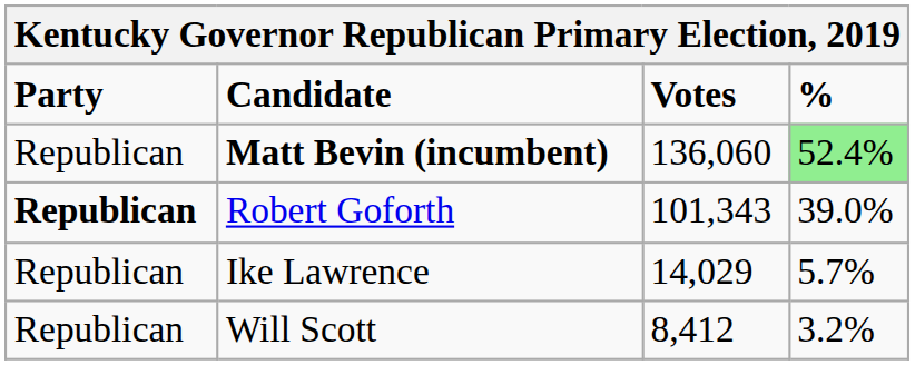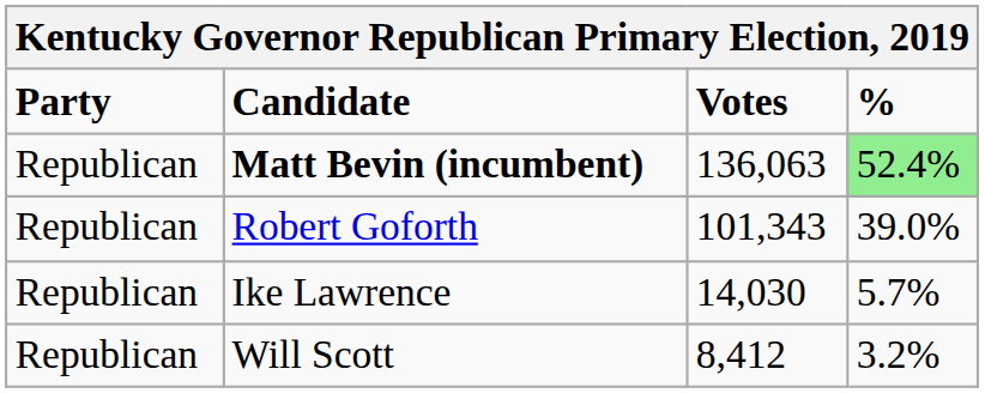Matt Bevin (incumbent) | Votes: 136,060 -> 136,063
Robert Goforth | Party: bold -> normal
Ike Lawrence | Votes: 14,029 -> 14,030
